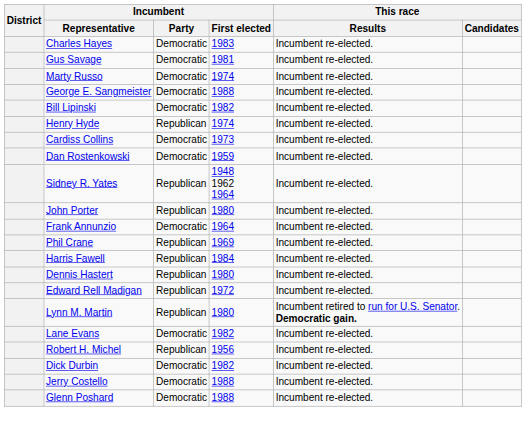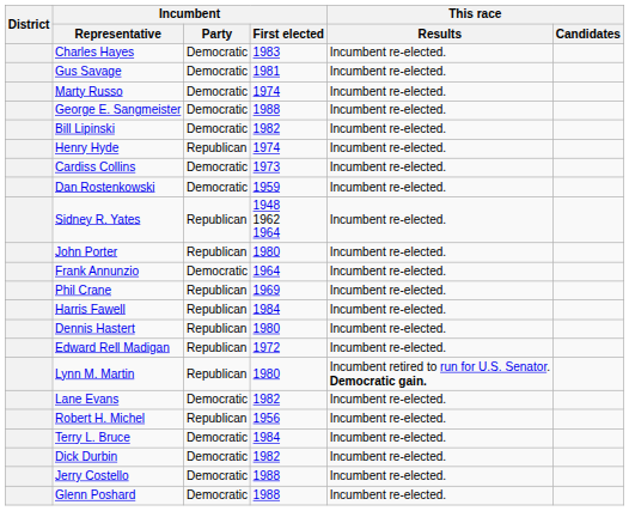+ row: Terry L. Bruce | Democratic | 1984 | Incumbent re-elected.
